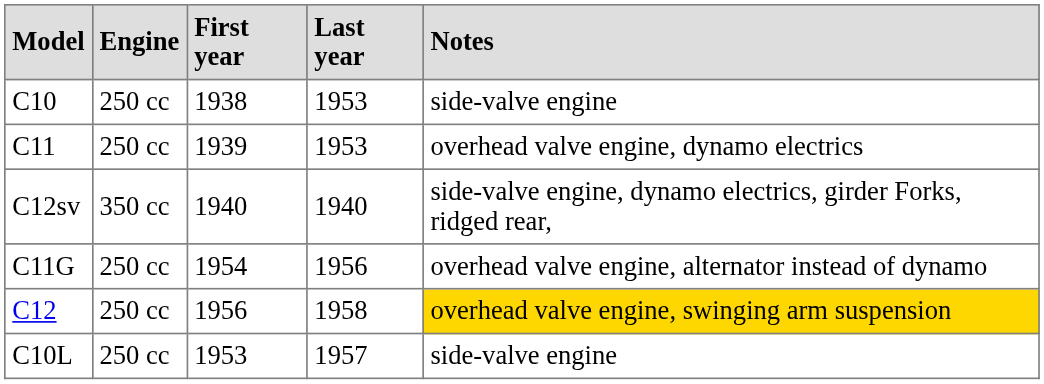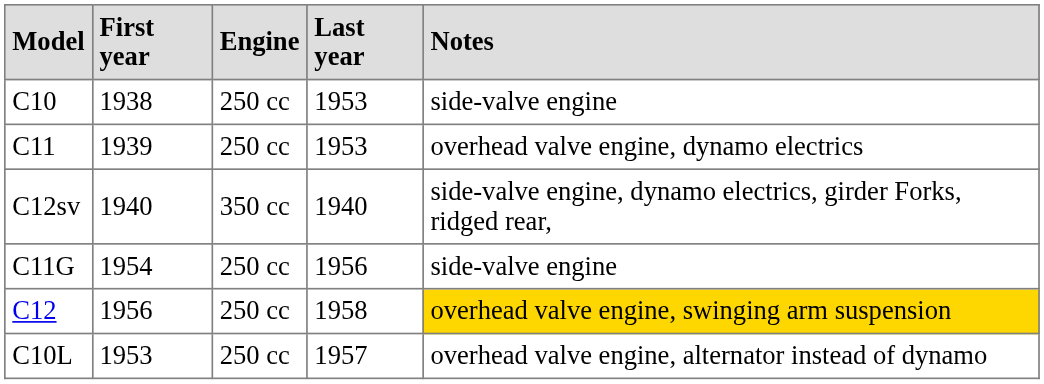columns swapped: Engine <-> First year
C11G | Notes: overhead valve engine, alternator instead of dynamo -> side-valve engine
C10L | Notes: side-valve engine -> overhead valve engine, alternator instead of dynamo
